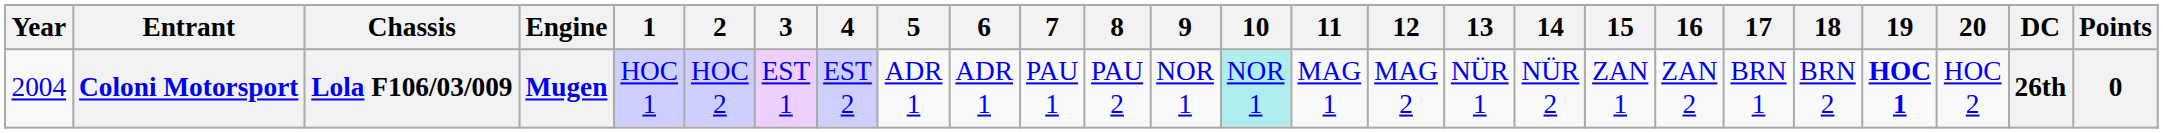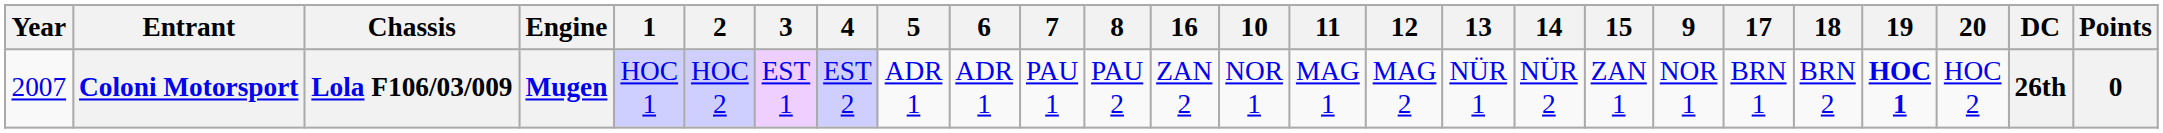columns swapped: 9 <-> 16
Coloni Motorsport | Year: 2004 -> 2007
Coloni Motorsport | 10: paleturquoise background -> no background
